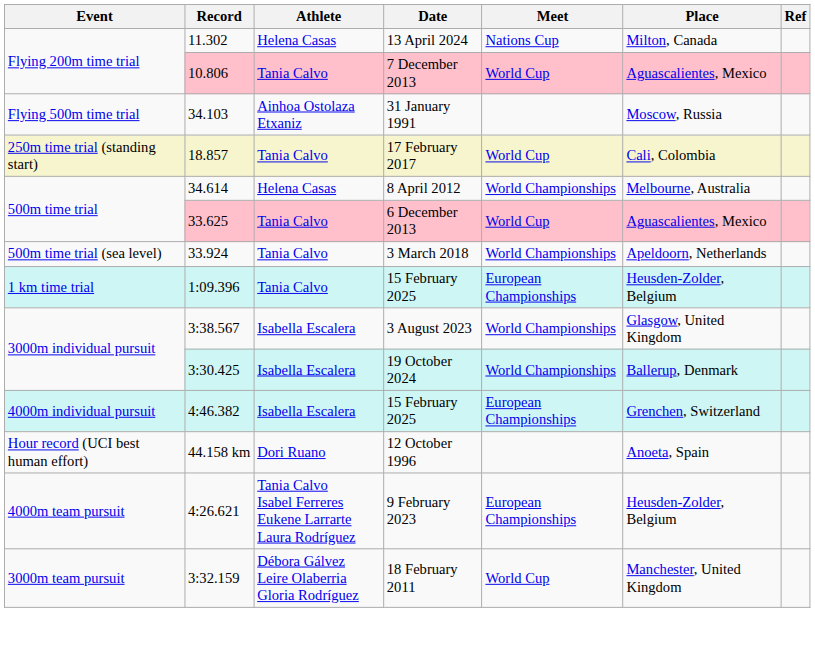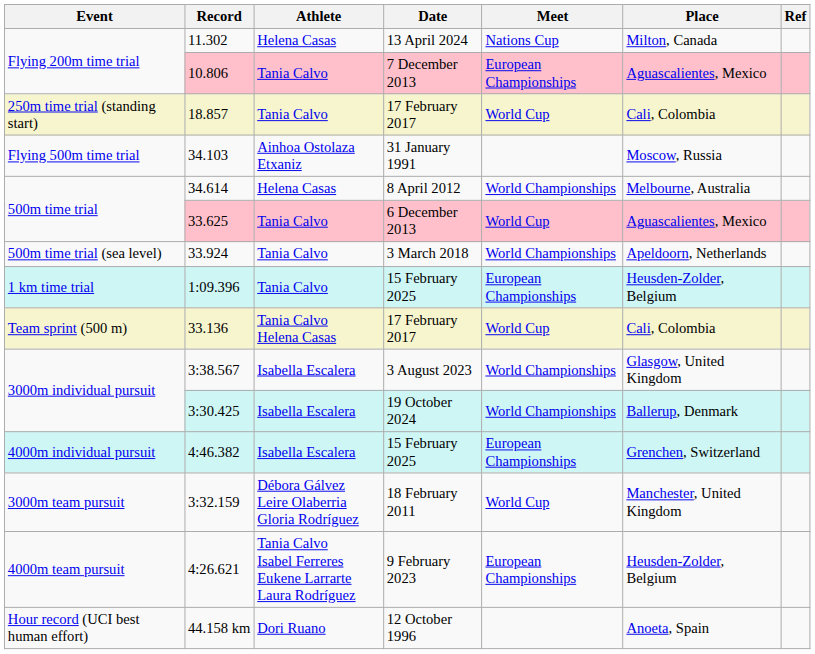10.806 | Meet: World Cup -> European Championships
rows swapped: 18.857 <-> 34.103
+ row: Team sprint (500 m) | 33.136 | Tania Calvo Helena Casas | 17 February 2017 | World Cup | Cali, Colombia
rows swapped: 3:32.159 <-> 44.158 km
